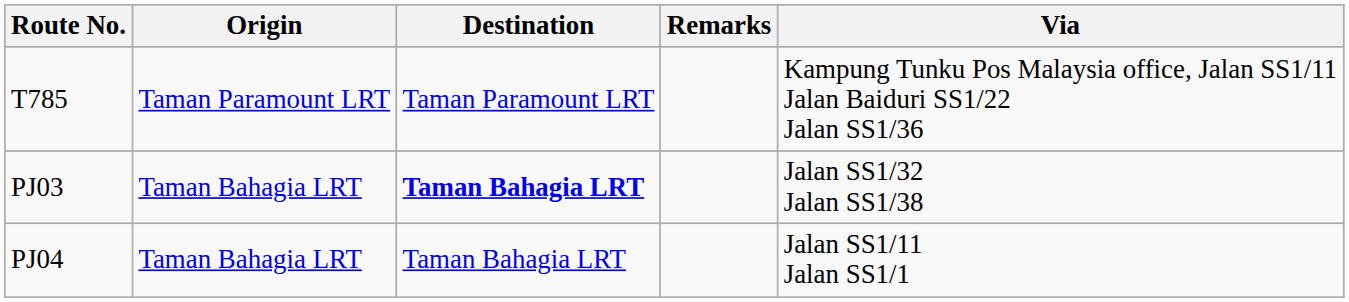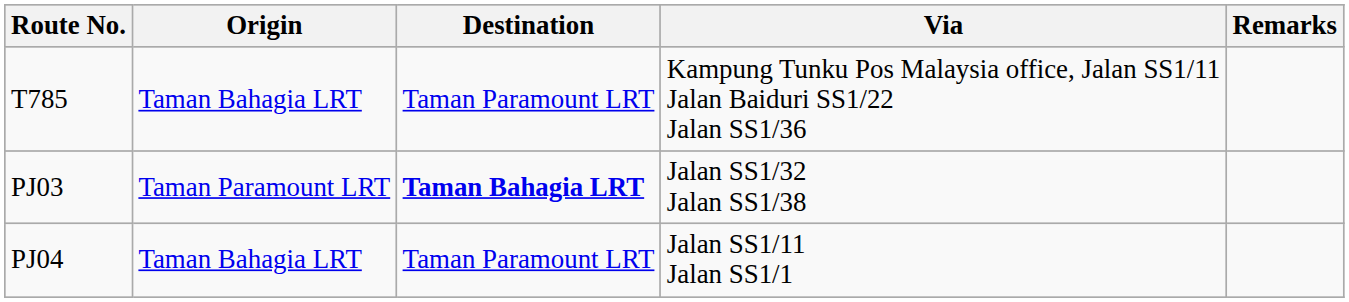columns swapped: Via <-> Remarks
T785 | Origin: Taman Paramount LRT -> Taman Bahagia LRT
PJ03 | Origin: Taman Bahagia LRT -> Taman Paramount LRT
PJ04 | Destination: Taman Bahagia LRT -> Taman Paramount LRT
